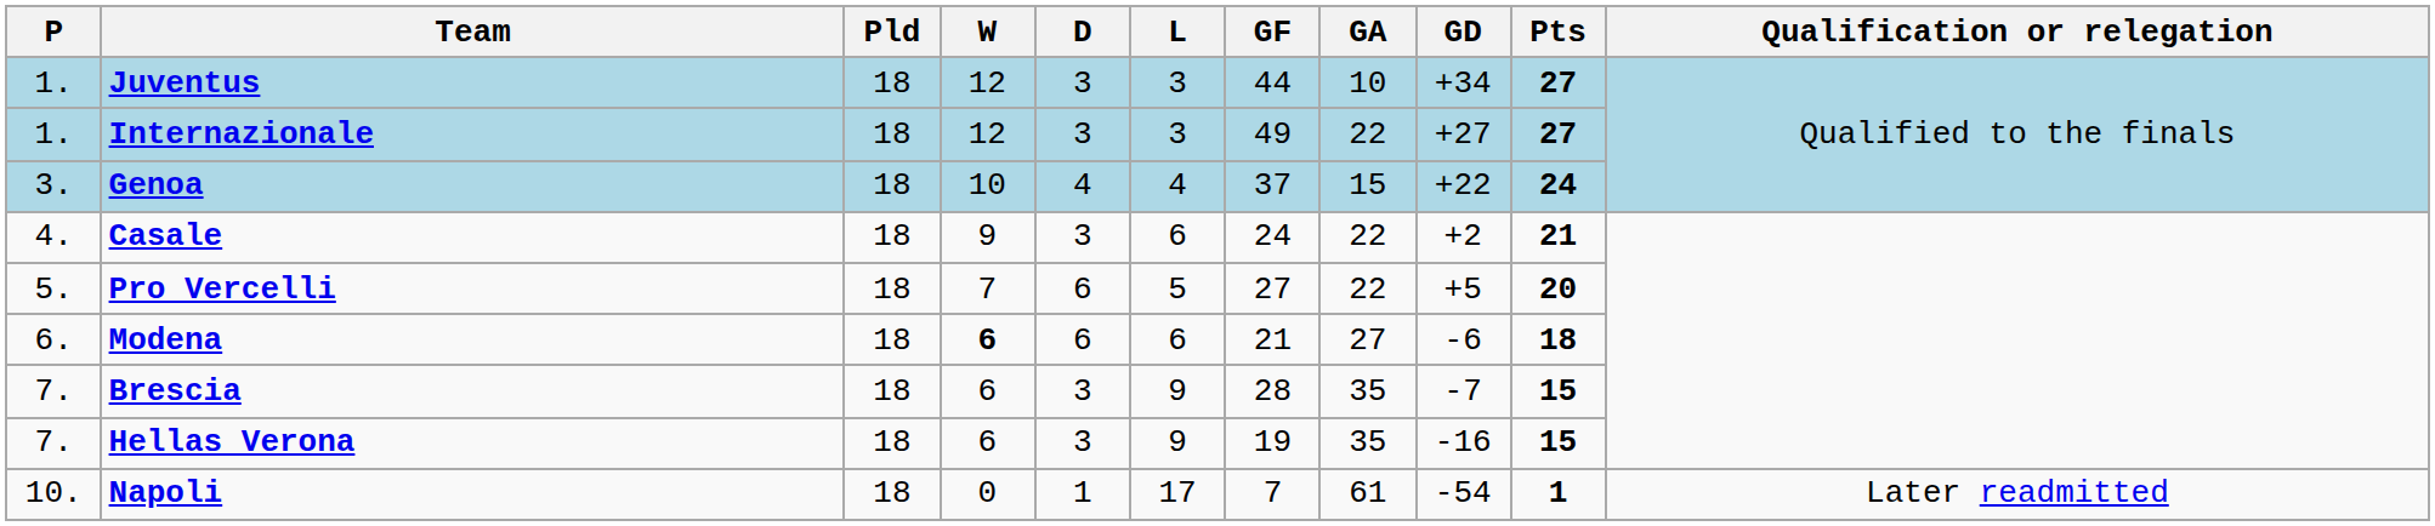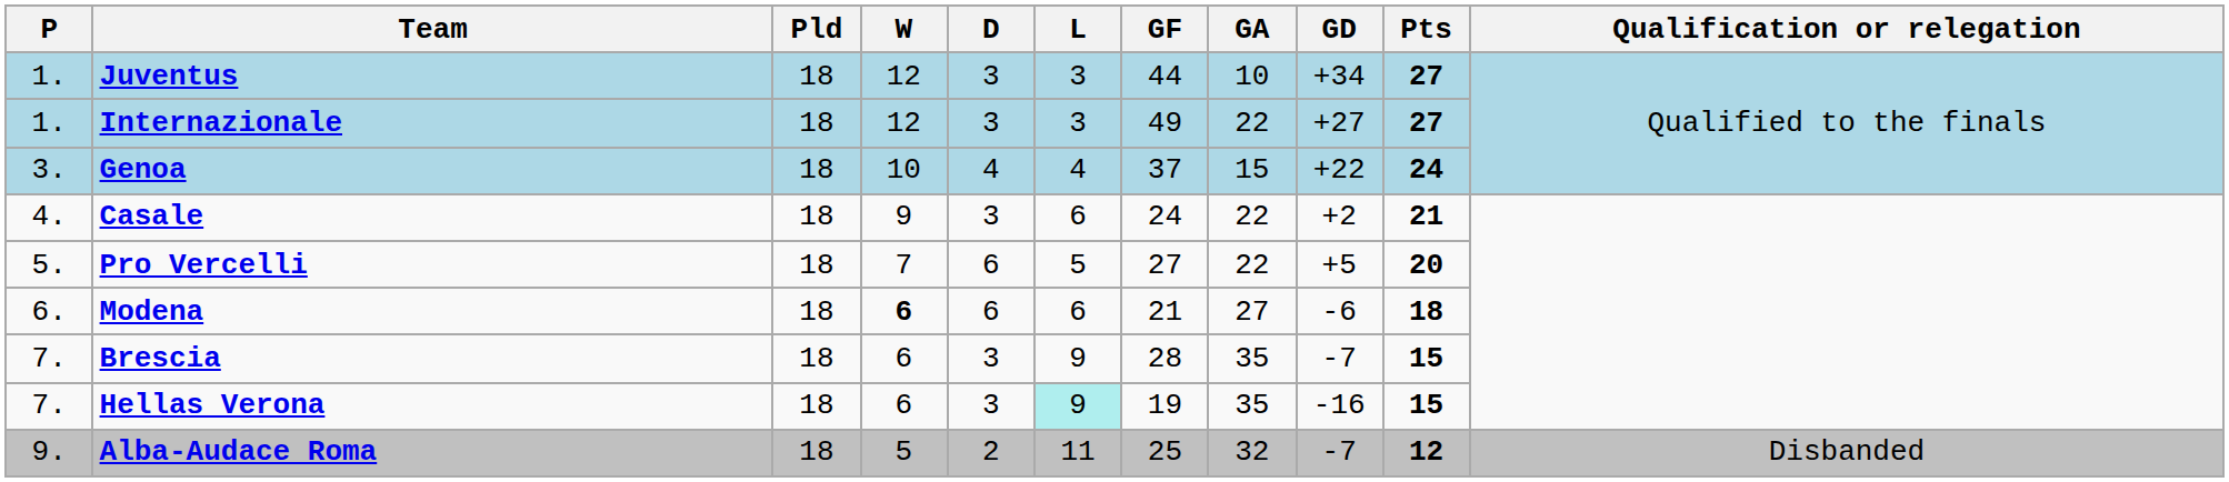Hellas Verona | L: no background -> paleturquoise background
+ row: 9. | Alba-Audace Roma | 18 | 5 | 2 | 11 | 25 | 32 | -7 | 12 | Disbanded
- row: 10. | Napoli | 18 | 0 | 1 | 17 | 7 | 61 | -54 | 1 | Later readmitted
